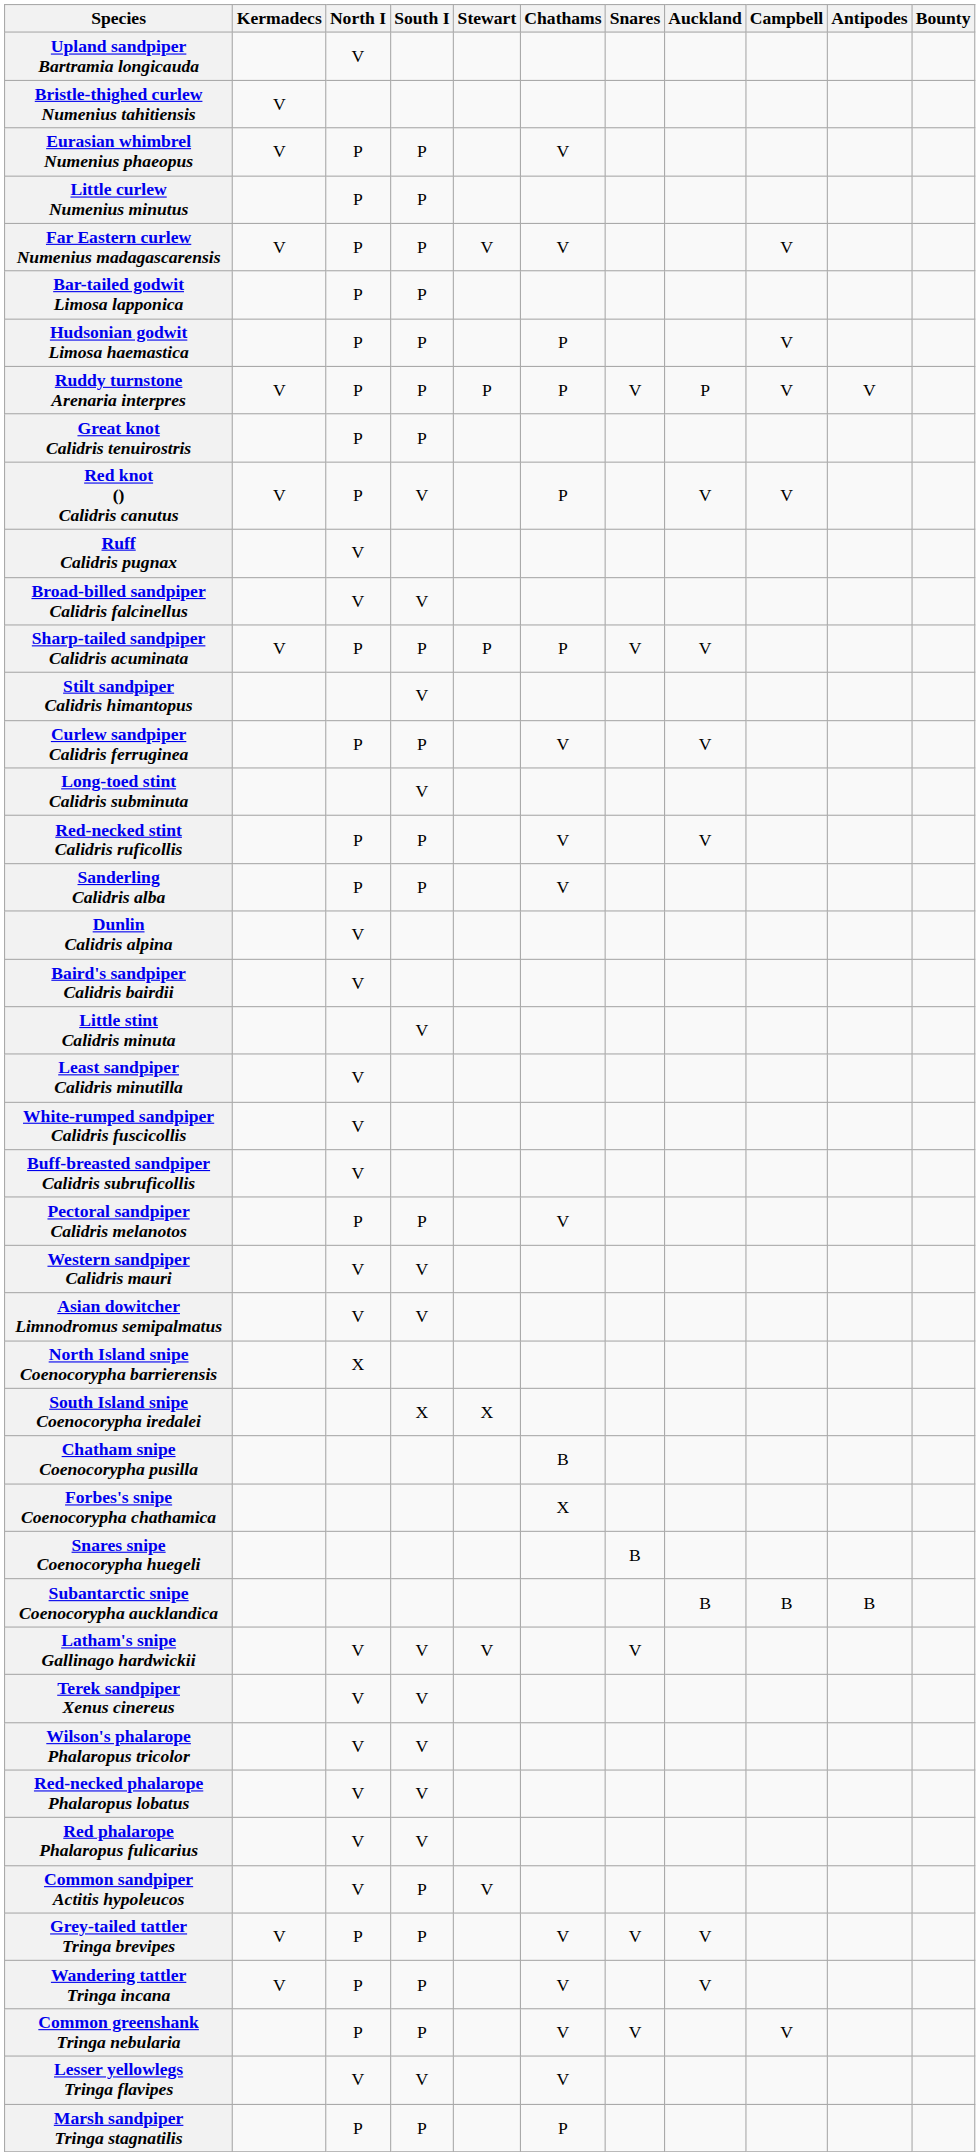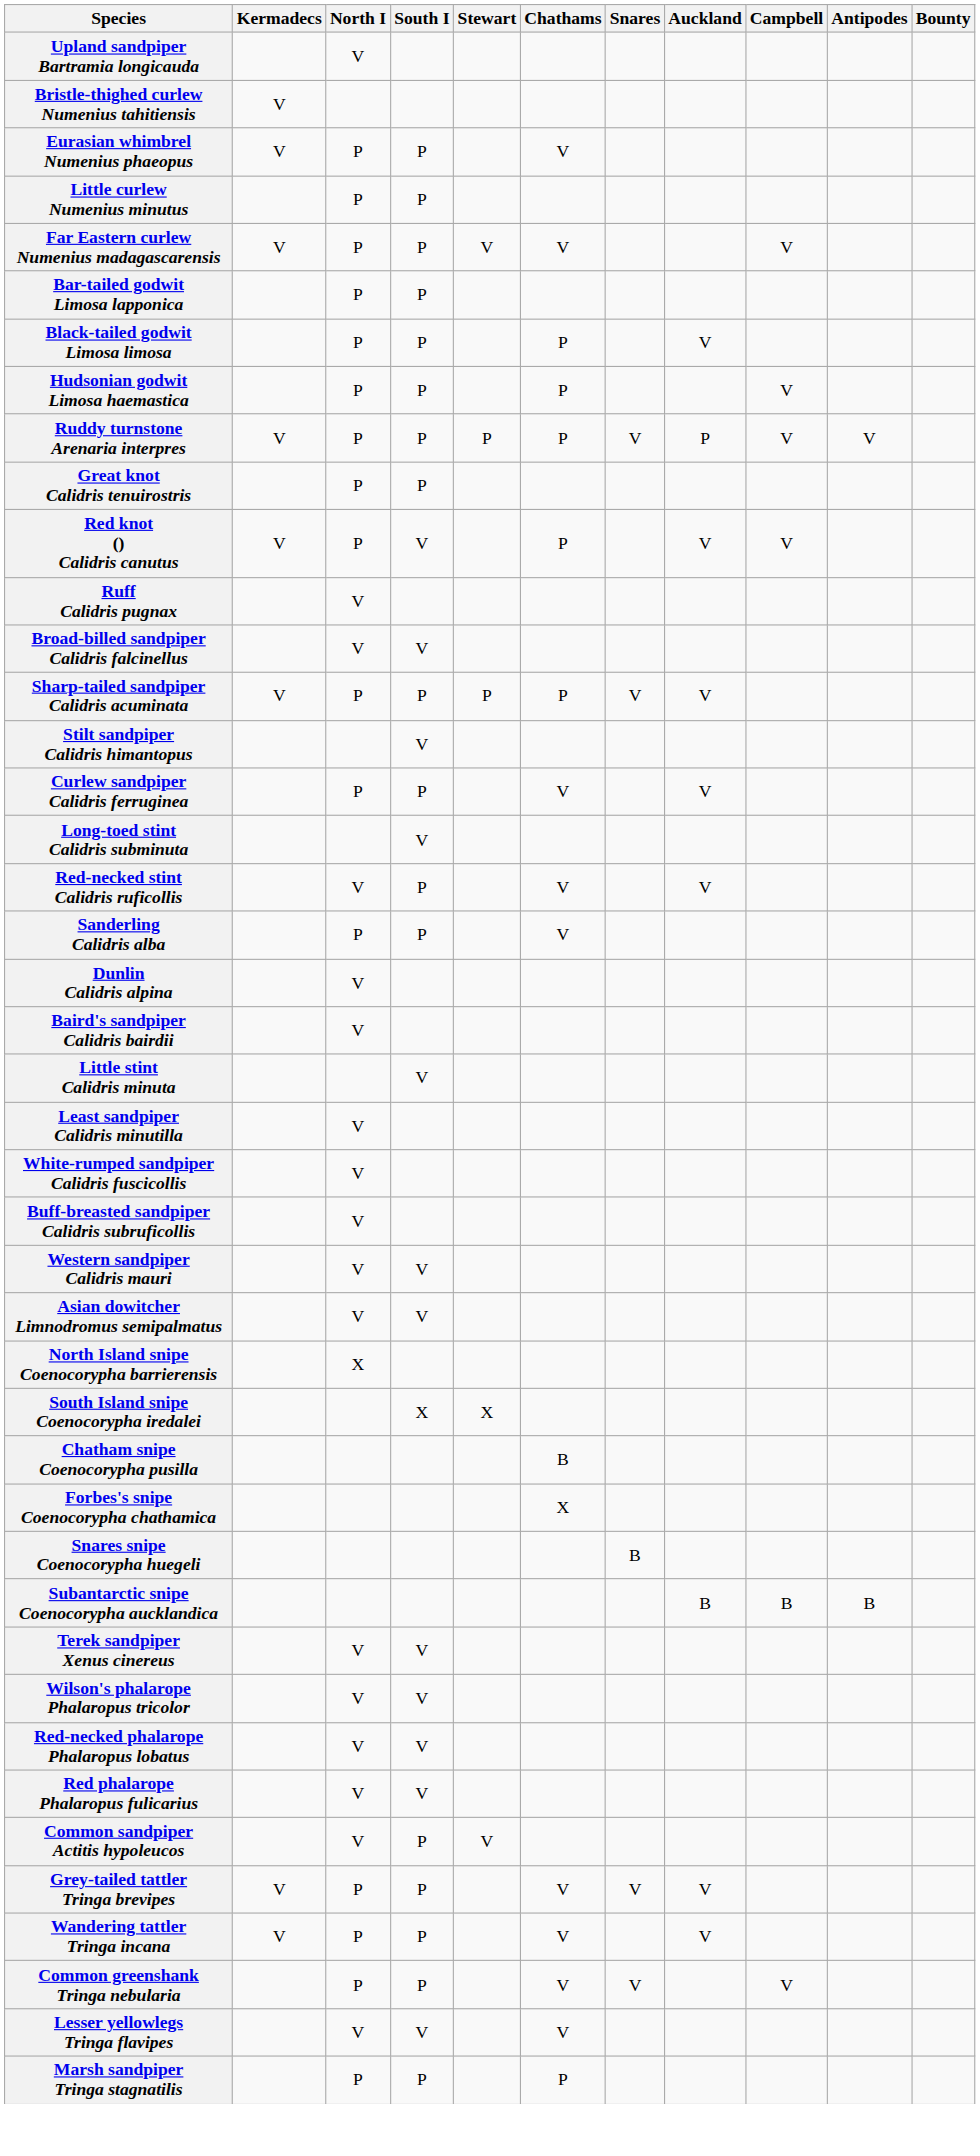+ row: Black-tailed godwit Limosa limosa | P | P | P | V
Red-necked stint Calidris ruficollis | North I: P -> V
- row: Pectoral sandpiper Calidris melanotos | P | P | V
- row: Latham's snipe Gallinago hardwickii | V | V | V | V
